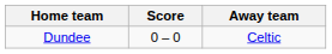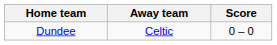columns swapped: Score <-> Away team
